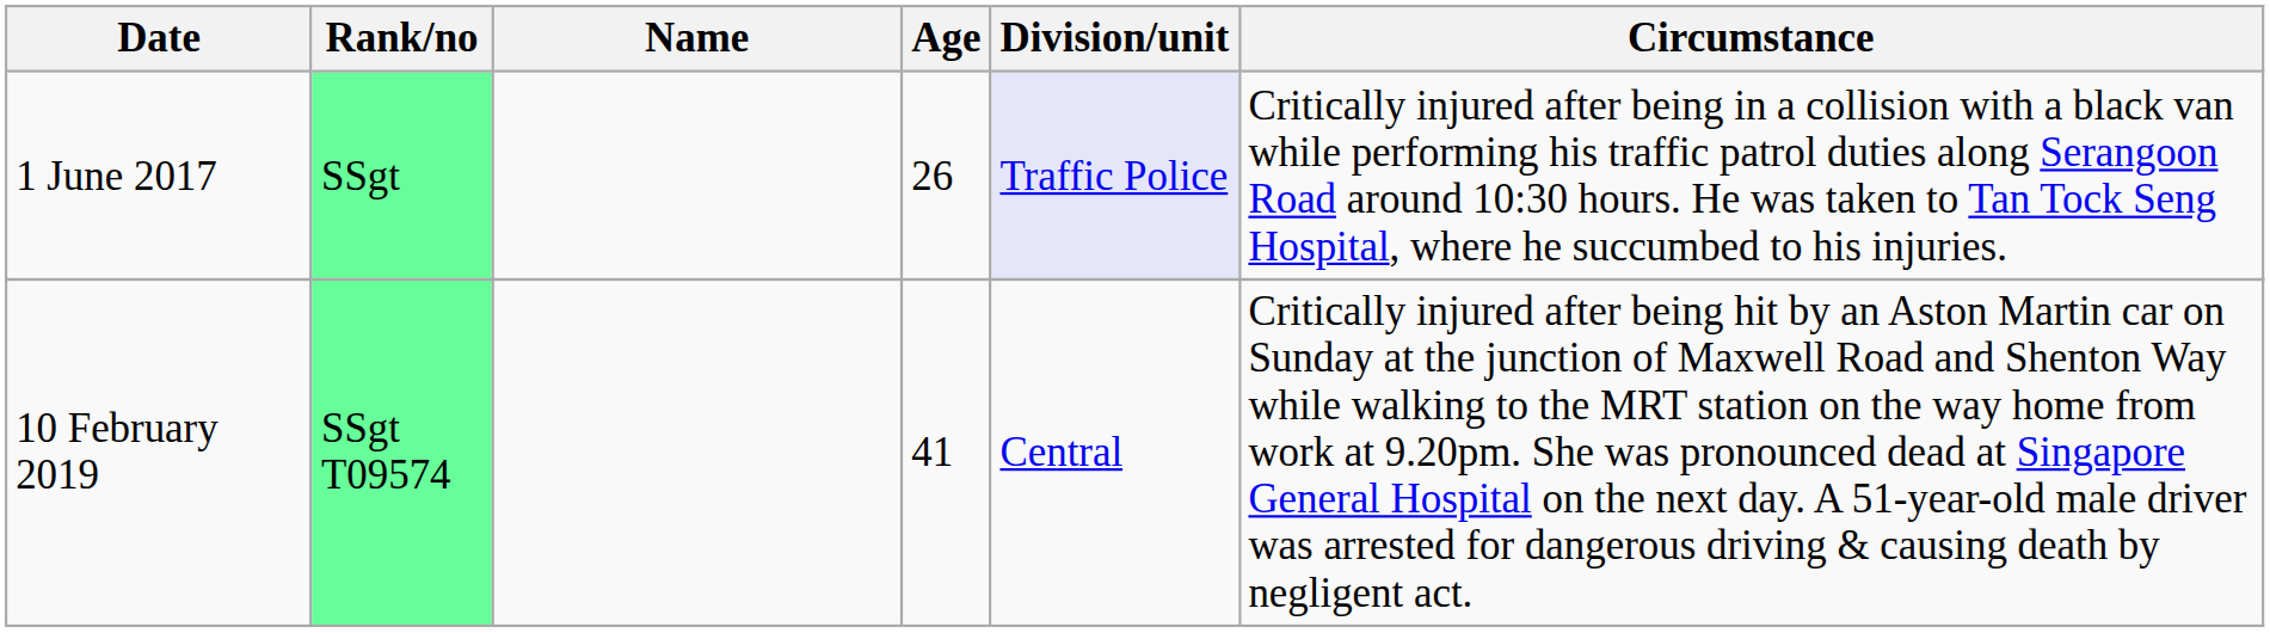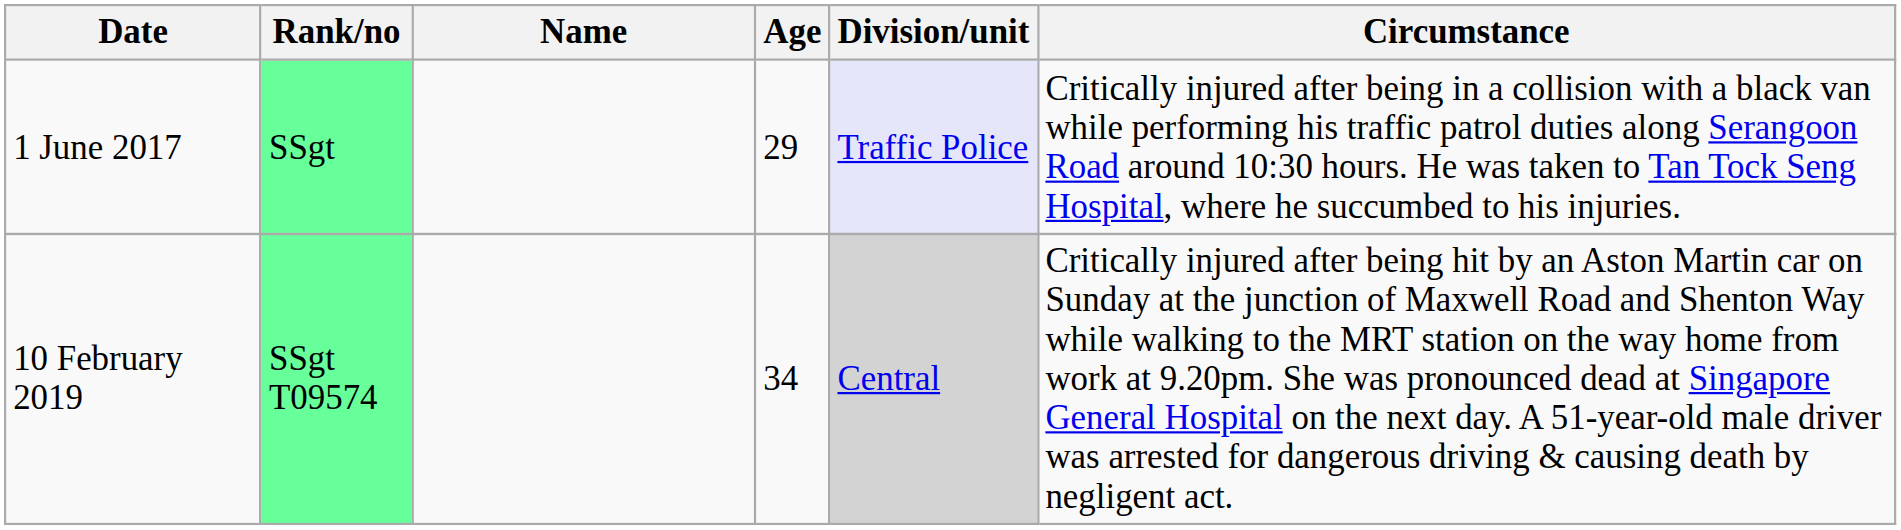1 June 2017 | Age: 26 -> 29
10 February 2019 | Age: 41 -> 34
10 February 2019 | Division/unit: no background -> lightgrey background
